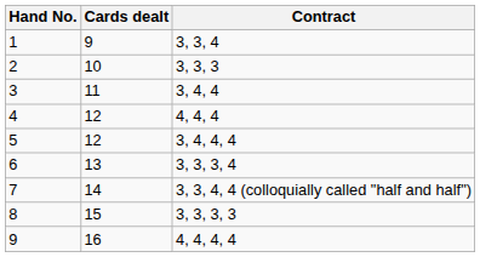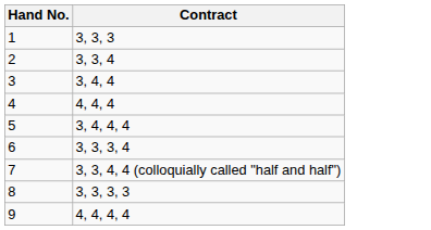- column: Cards dealt | 9 | 10 | 11 | 12 | 12 | 13 | 14 | 15 | 16
1 | Contract: 3, 3, 4 -> 3, 3, 3
2 | Contract: 3, 3, 3 -> 3, 3, 4
